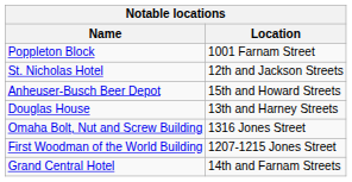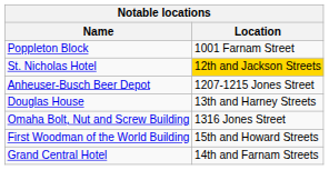St. Nicholas Hotel | Location: no background -> gold background
Anheuser-Busch Beer Depot | Location: 15th and Howard Streets -> 1207-1215 Jones Street
First Woodman of the World Building | Location: 1207-1215 Jones Street -> 15th and Howard Streets
